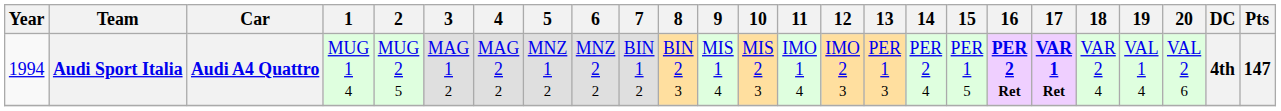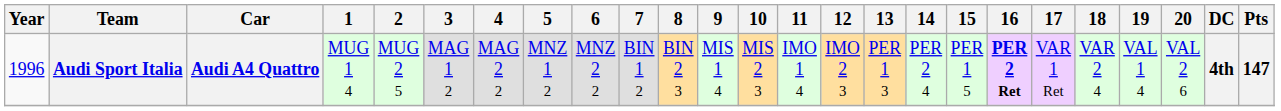Audi Sport Italia | Year: 1994 -> 1996
Audi Sport Italia | 17: bold -> normal
